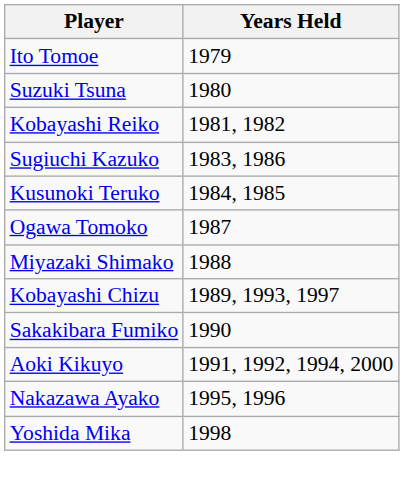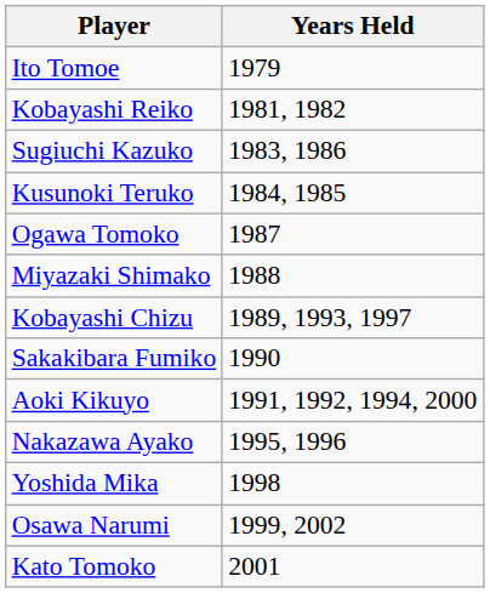- row: Suzuki Tsuna | 1980
+ row: Osawa Narumi | 1999, 2002
+ row: Kato Tomoko | 2001
